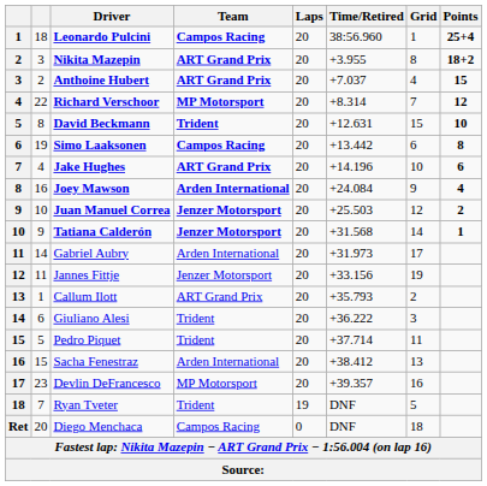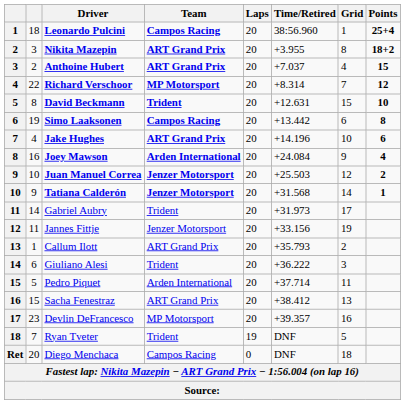Gabriel Aubry | Team: Arden International -> Trident
Pedro Piquet | Team: Trident -> Arden International
Sacha Fenestraz | Team: Arden International -> ART Grand Prix
